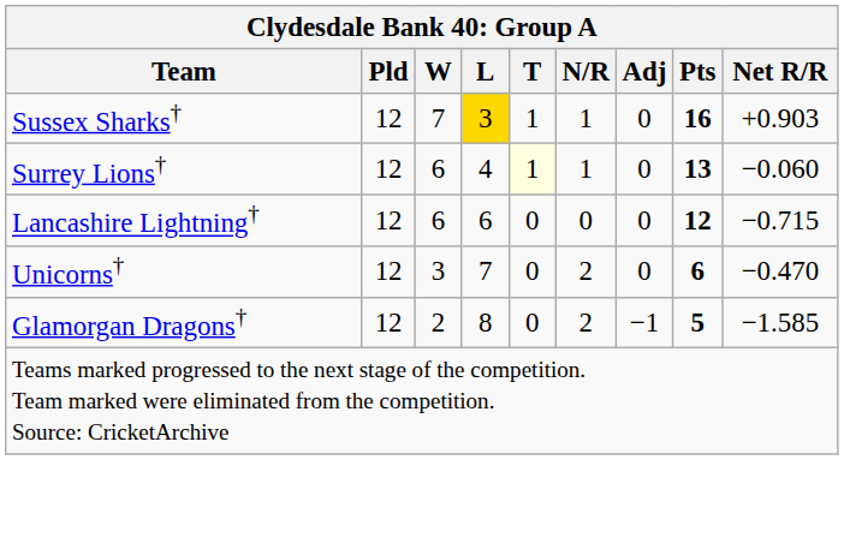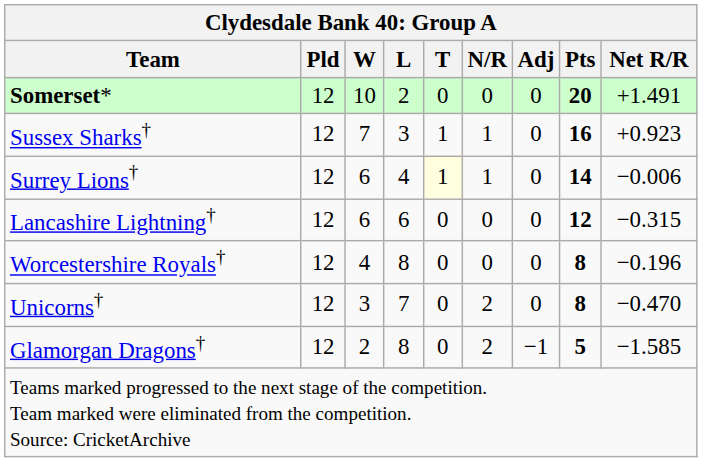+ row: Somerset* | 12 | 10 | 2 | 0 | 0 | 0 | 20 | +1.491
Sussex Sharks† | L: gold background -> no background
Sussex Sharks† | Net R/R: +0.903 -> +0.923
Surrey Lions† | Pts: 13 -> 14
Surrey Lions† | Net R/R: −0.060 -> −0.006
Lancashire Lightning† | Net R/R: −0.715 -> −0.315
+ row: Worcestershire Royals† | 12 | 4 | 8 | 0 | 0 | 0 | 8 | −0.196
Unicorns† | Pts: 6 -> 8
